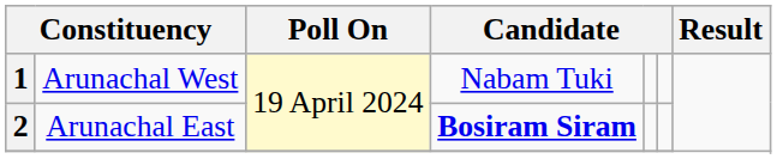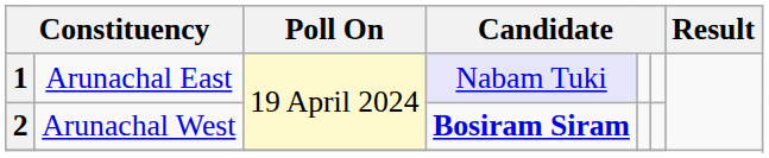1 | column 2: Arunachal West -> Arunachal East
1 | column 4: no background -> lavender background
2 | column 2: Arunachal East -> Arunachal West
